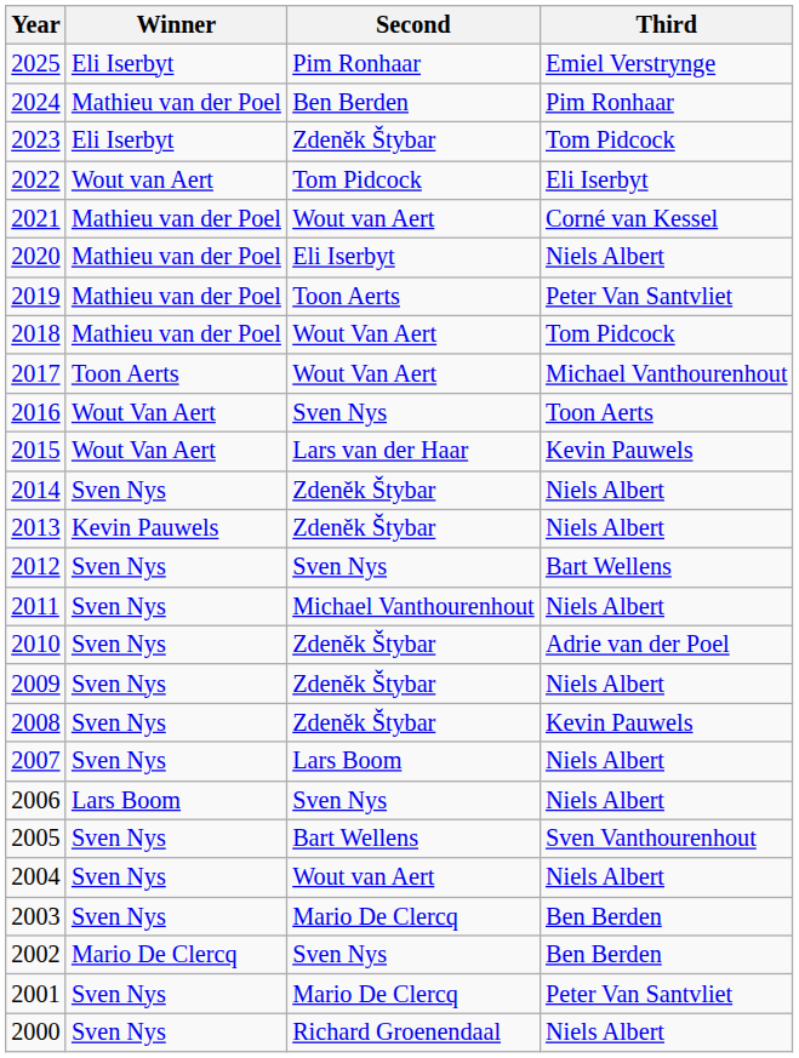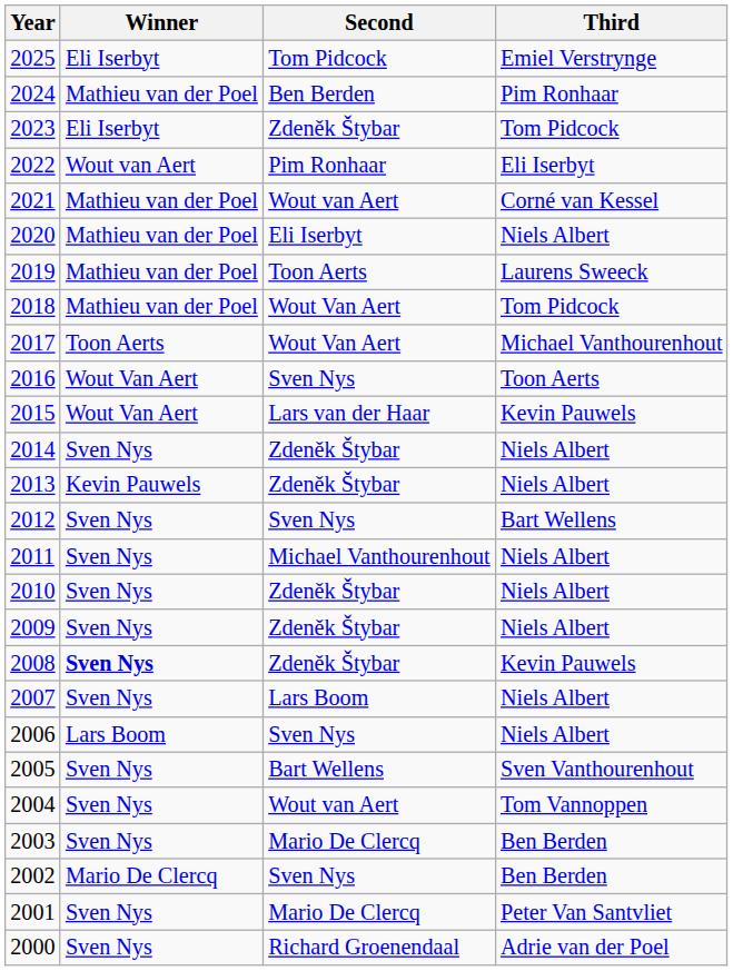2025 | Second: Pim Ronhaar -> Tom Pidcock
2022 | Second: Tom Pidcock -> Pim Ronhaar
2019 | Third: Peter Van Santvliet -> Laurens Sweeck
2010 | Third: Adrie van der Poel -> Niels Albert
2008 | Winner: normal -> bold
2004 | Third: Niels Albert -> Tom Vannoppen
2000 | Third: Niels Albert -> Adrie van der Poel
